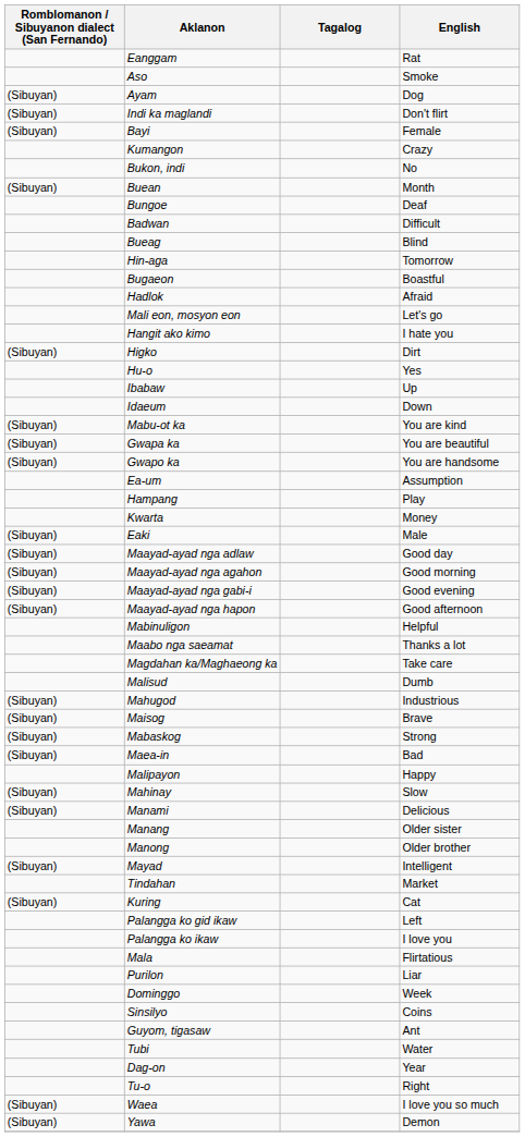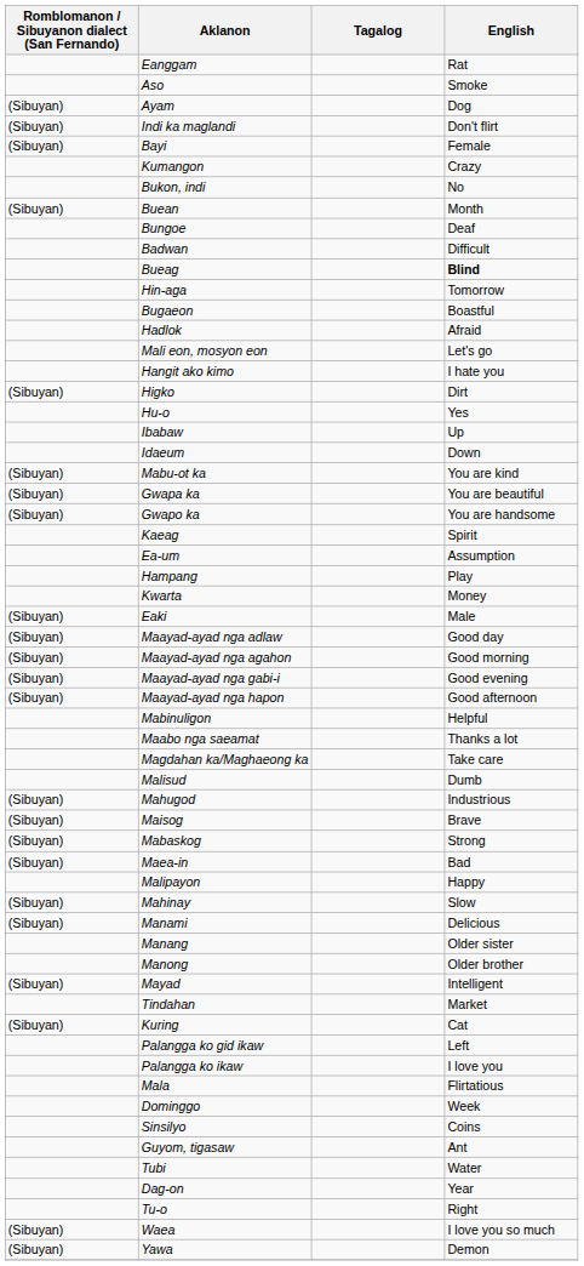Bueag | English: normal -> bold
+ row: Kaeag | Spirit
- row: Purilon | Liar
